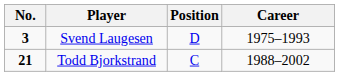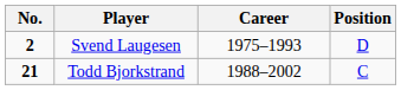columns swapped: Position <-> Career
Svend Laugesen | No.: 3 -> 2
